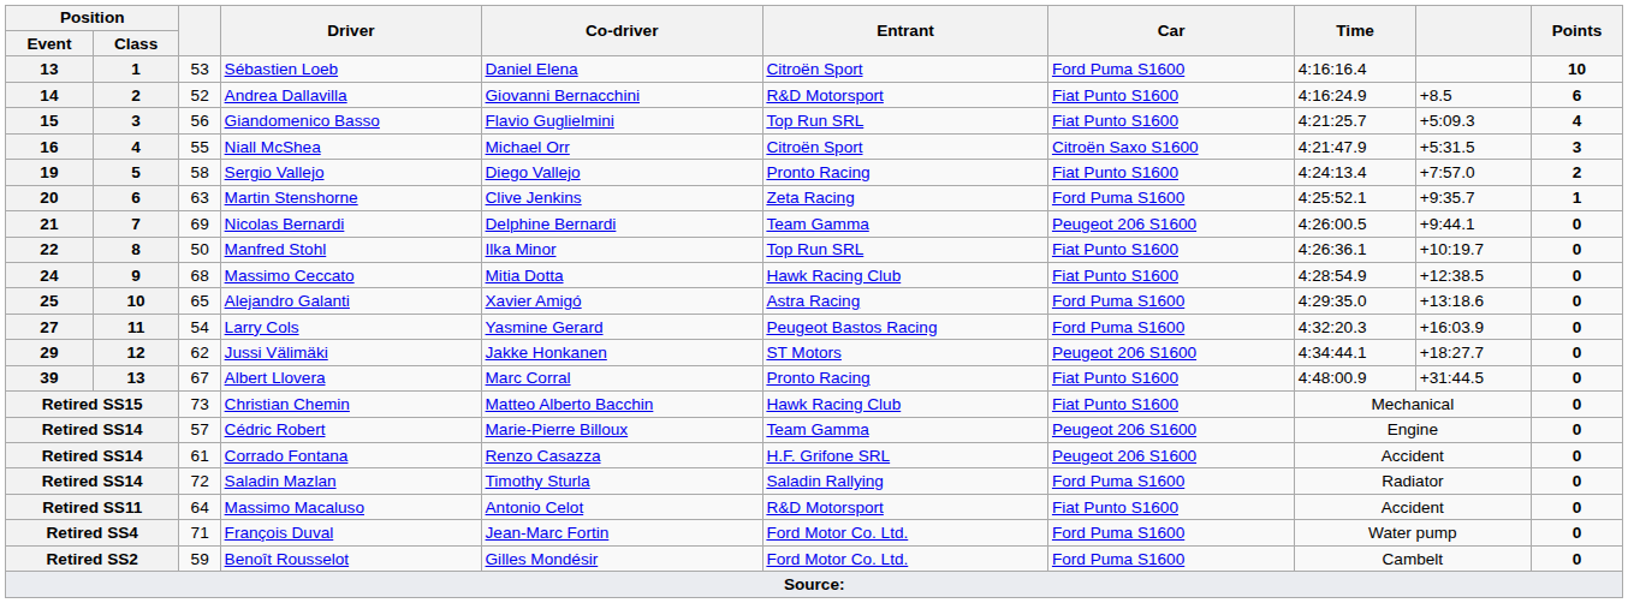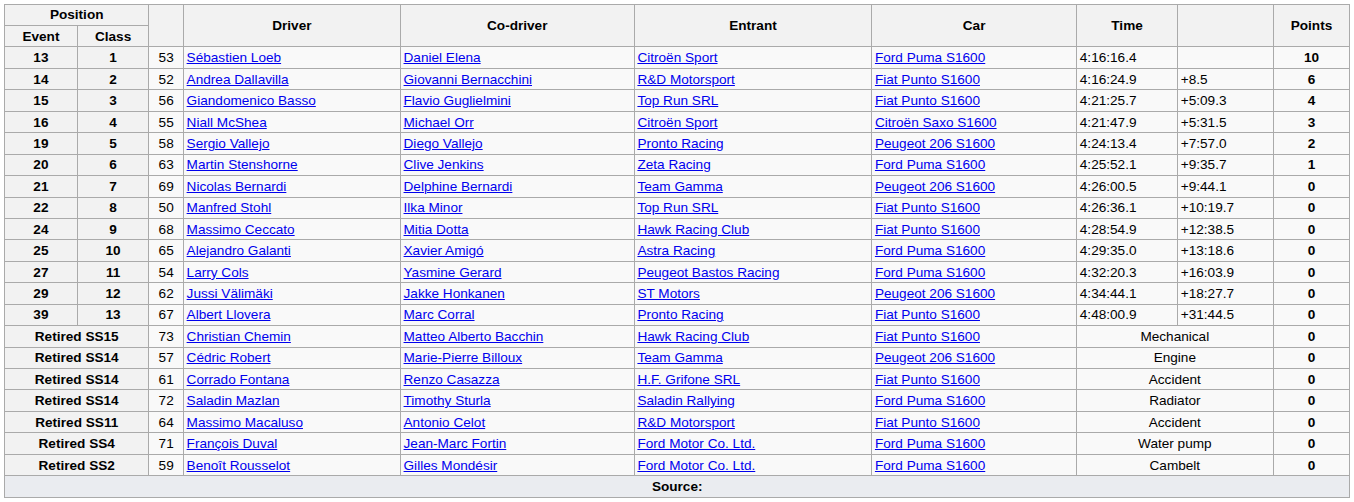Sergio Vallejo | Car: Fiat Punto S1600 -> Peugeot 206 S1600
Corrado Fontana | Car: Peugeot 206 S1600 -> Fiat Punto S1600
